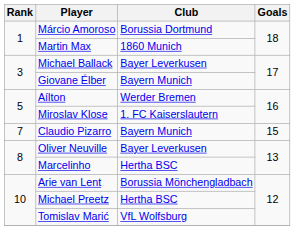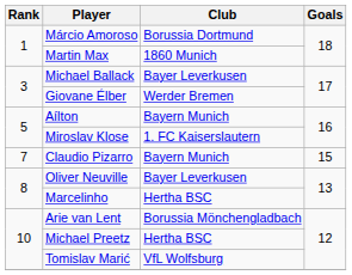Giovane Élber | Club: Bayern Munich -> Werder Bremen
Aílton | Club: Werder Bremen -> Bayern Munich
